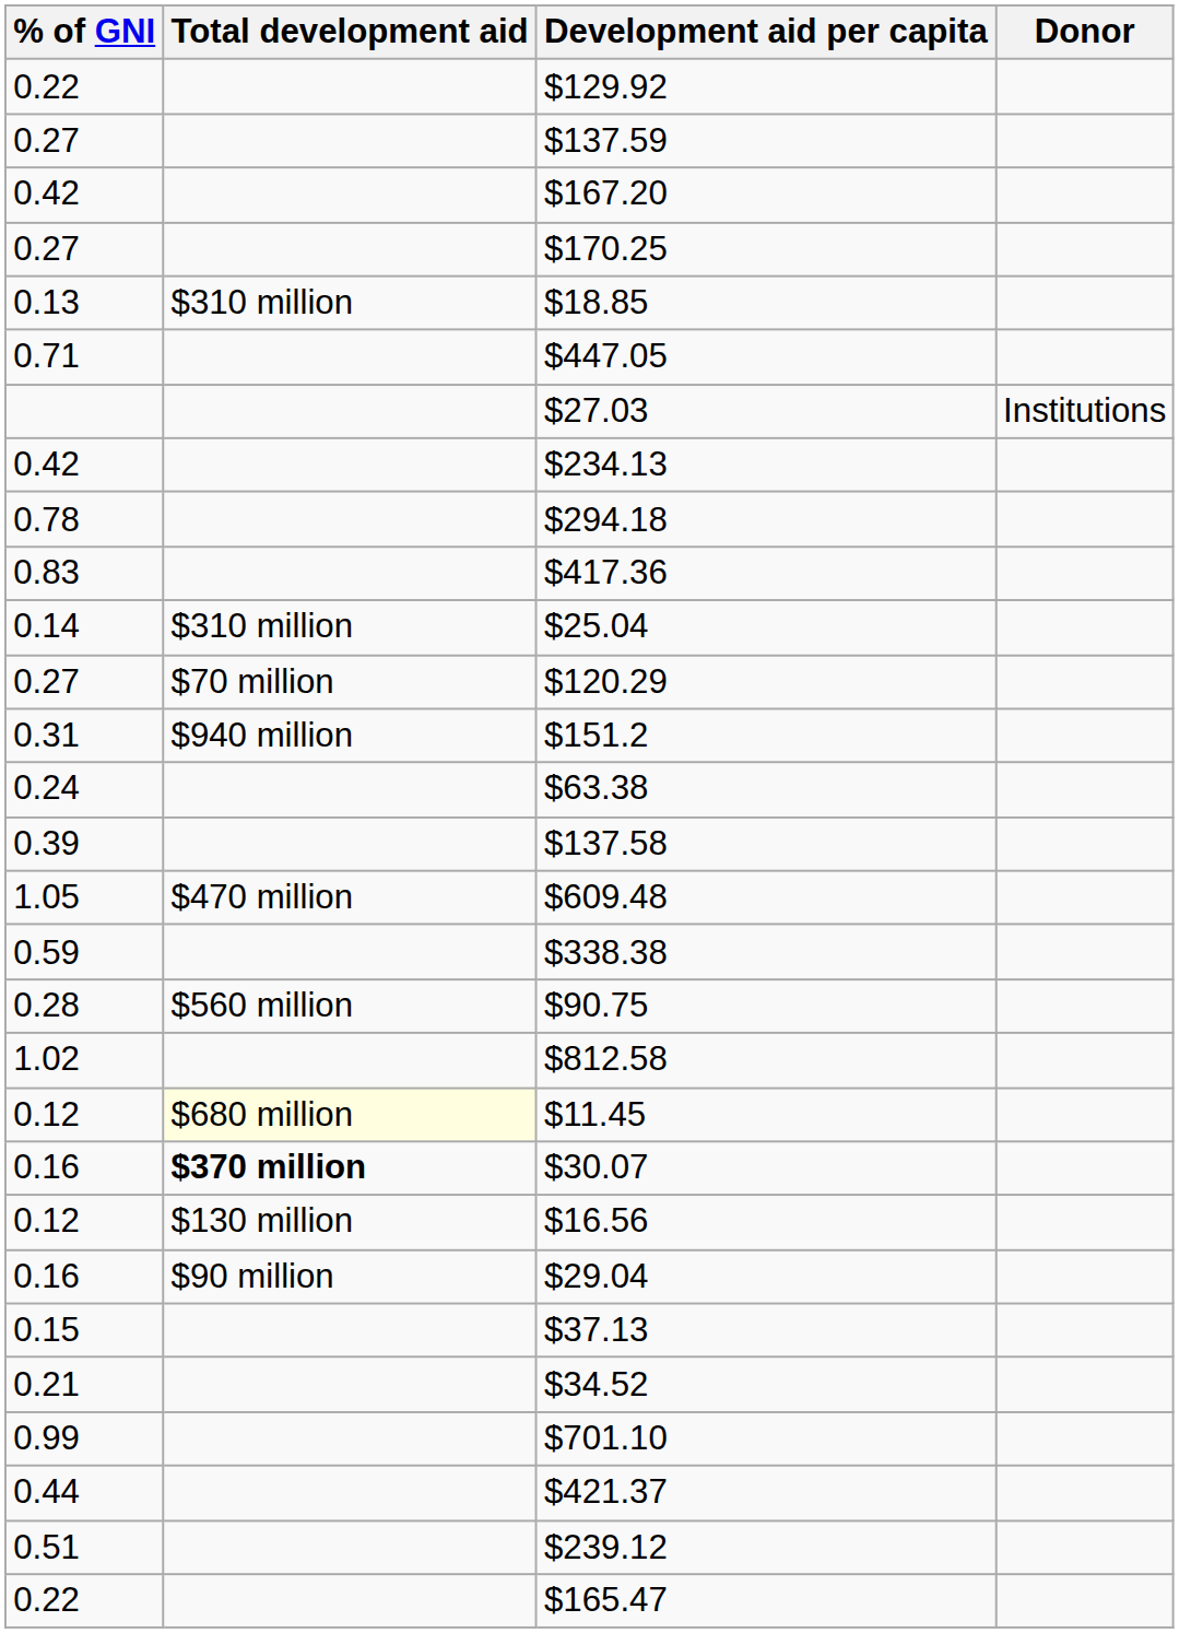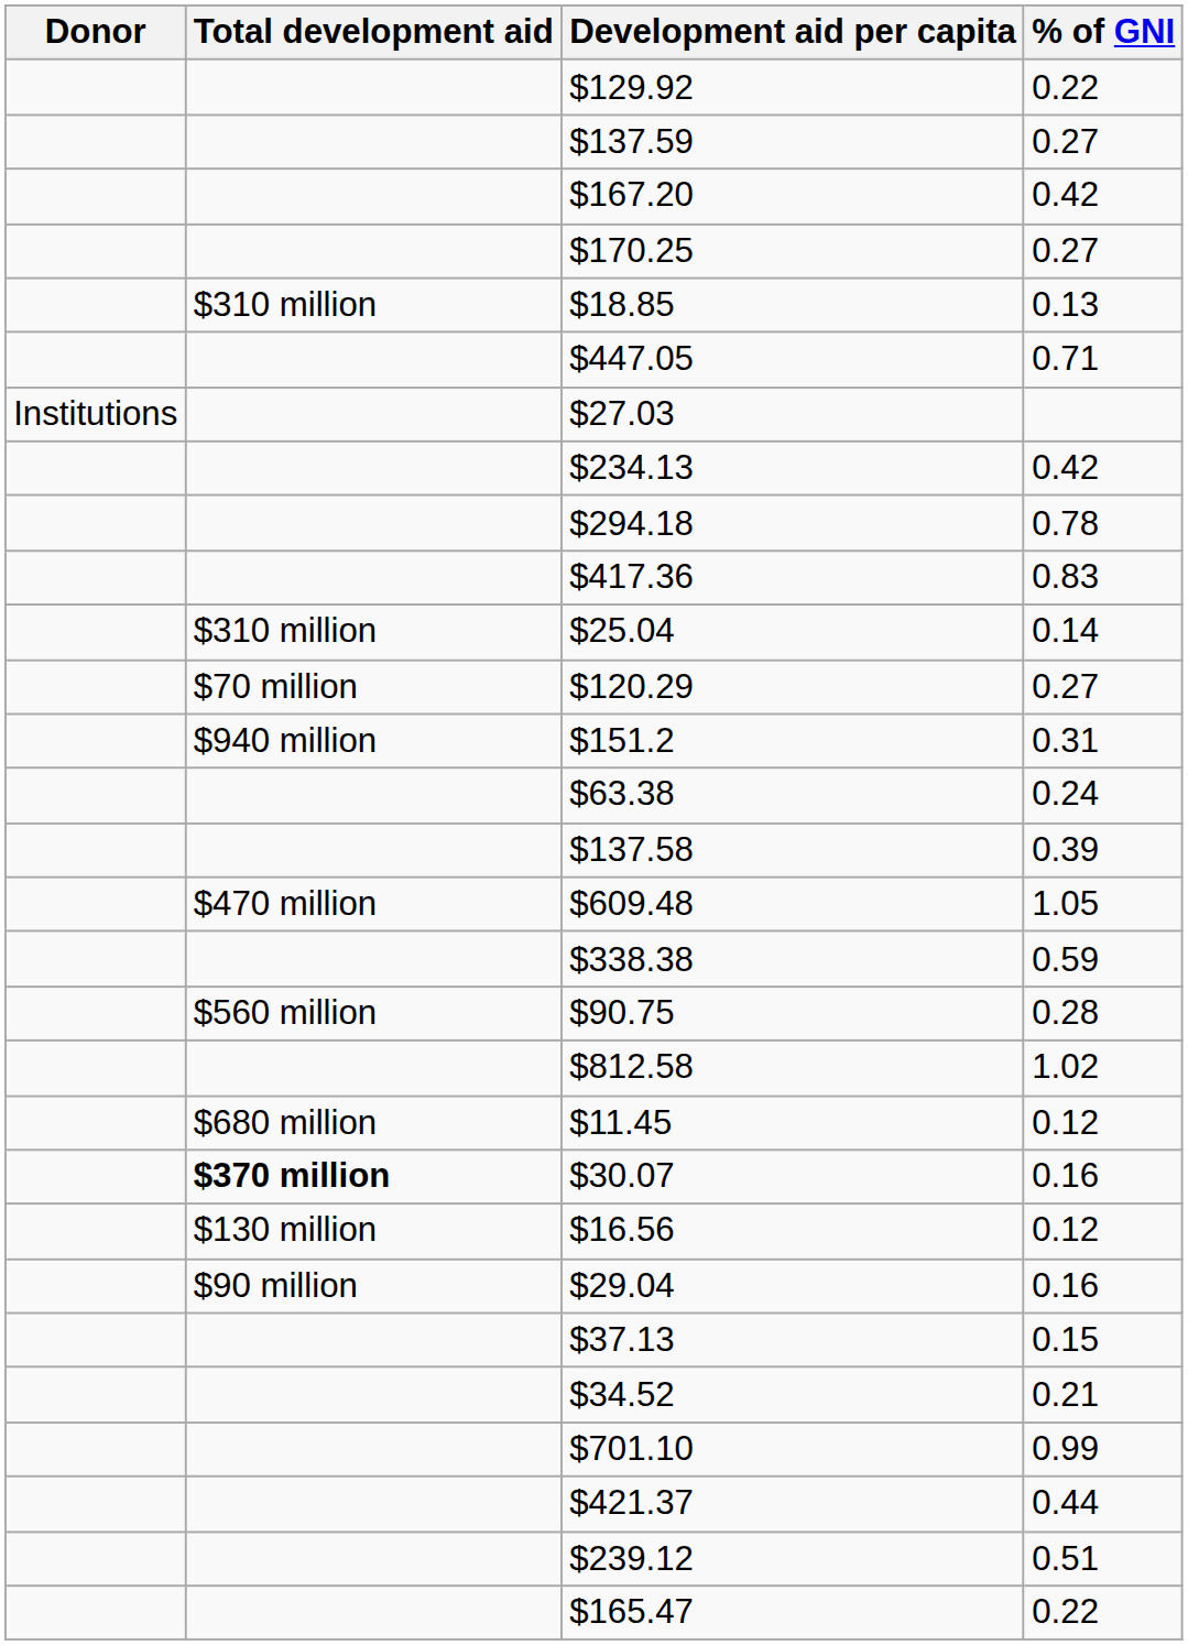columns swapped: Donor <-> % of GNI
$11.45 | Total development aid: lightyellow background -> no background
